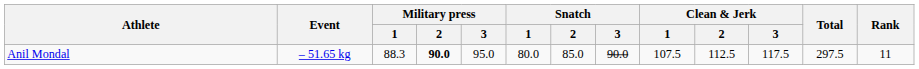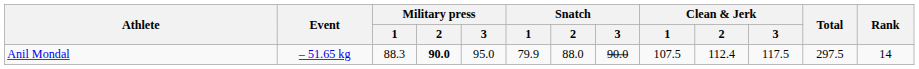Anil Mondal | Snatch / 1: 80.0 -> 79.9
Anil Mondal | Snatch / 2: 85.0 -> 88.0
Anil Mondal | Clean & Jerk / 2: 112.5 -> 112.4
Anil Mondal | Rank: 11 -> 14
